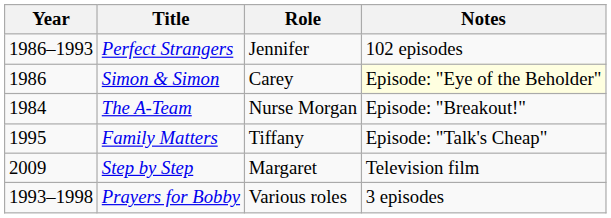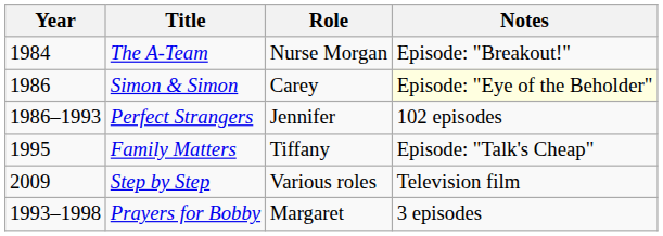rows swapped: The A-Team <-> Perfect Strangers
Step by Step | Role: Margaret -> Various roles
Prayers for Bobby | Role: Various roles -> Margaret
